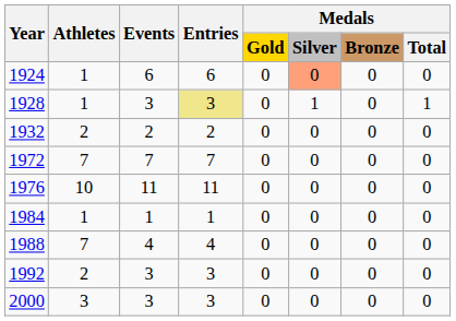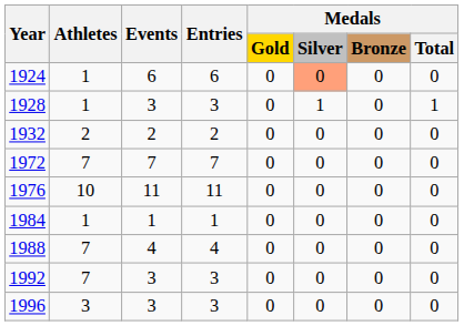1928 | Entries: khaki background -> no background
1992 | Athletes: 2 -> 7
+ row: 1996 | 3 | 3 | 3 | 0 | 0 | 0 | 0
- row: 2000 | 3 | 3 | 3 | 0 | 0 | 0 | 0
